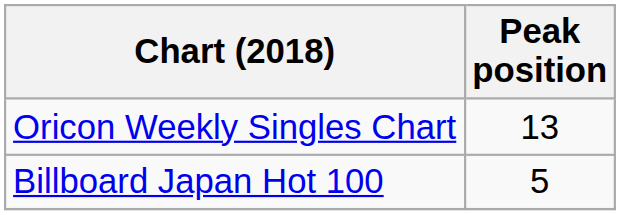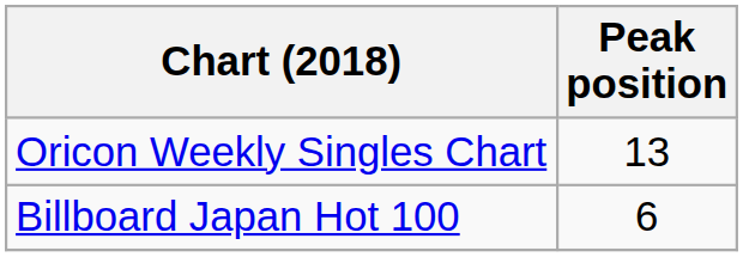Billboard Japan Hot 100 | Peak position: 5 -> 6
